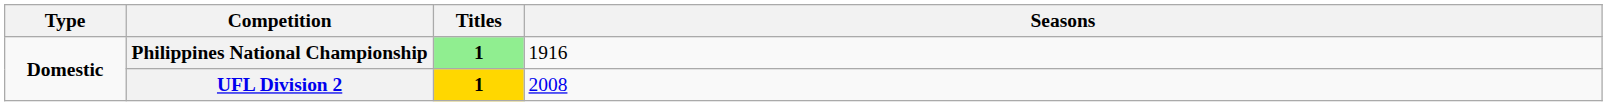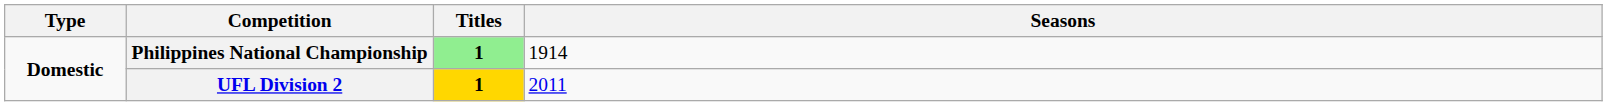Philippines National Championship | Seasons: 1916 -> 1914
UFL Division 2 | Seasons: 2008 -> 2011
